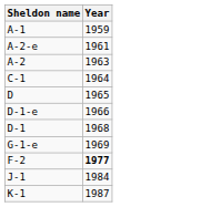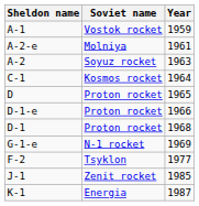+ column: Soviet name | Vostok rocket | Molniya | Soyuz rocket | Kosmos rocket | Proton rocket | Proton rocket | Proton rocket | N-1 rocket | Tsyklon | Zenit rocket | Energia
F-2 | Year: bold -> normal
J-1 | Year: 1984 -> 1985
